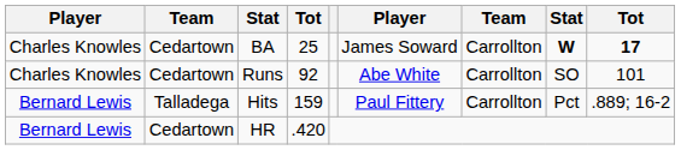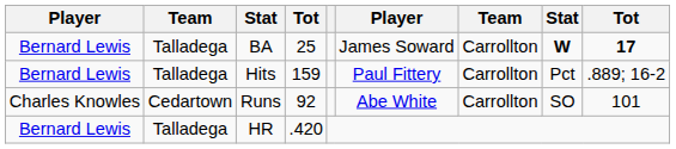BA | column 1: Charles Knowles -> Bernard Lewis
BA | column 2: Cedartown -> Talladega
rows swapped: Runs <-> Hits
HR | column 2: Cedartown -> Talladega
